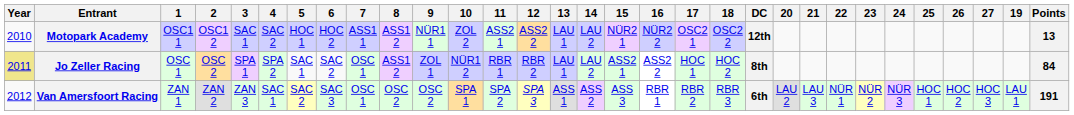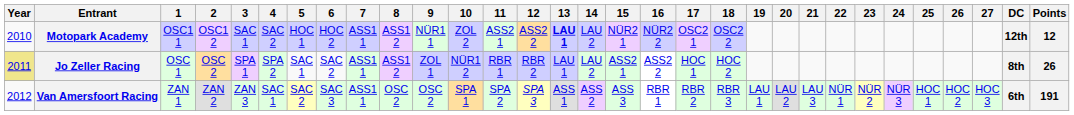columns swapped: 19 <-> DC
Motopark Academy | 13: normal -> bold
Motopark Academy | Points: 13 -> 12
Jo Zeller Racing | 7: OSC 1 -> ASS1 1
Jo Zeller Racing | Points: 84 -> 26
Van Amersfoort Racing | 7: OSC 1 -> ASS1 1
